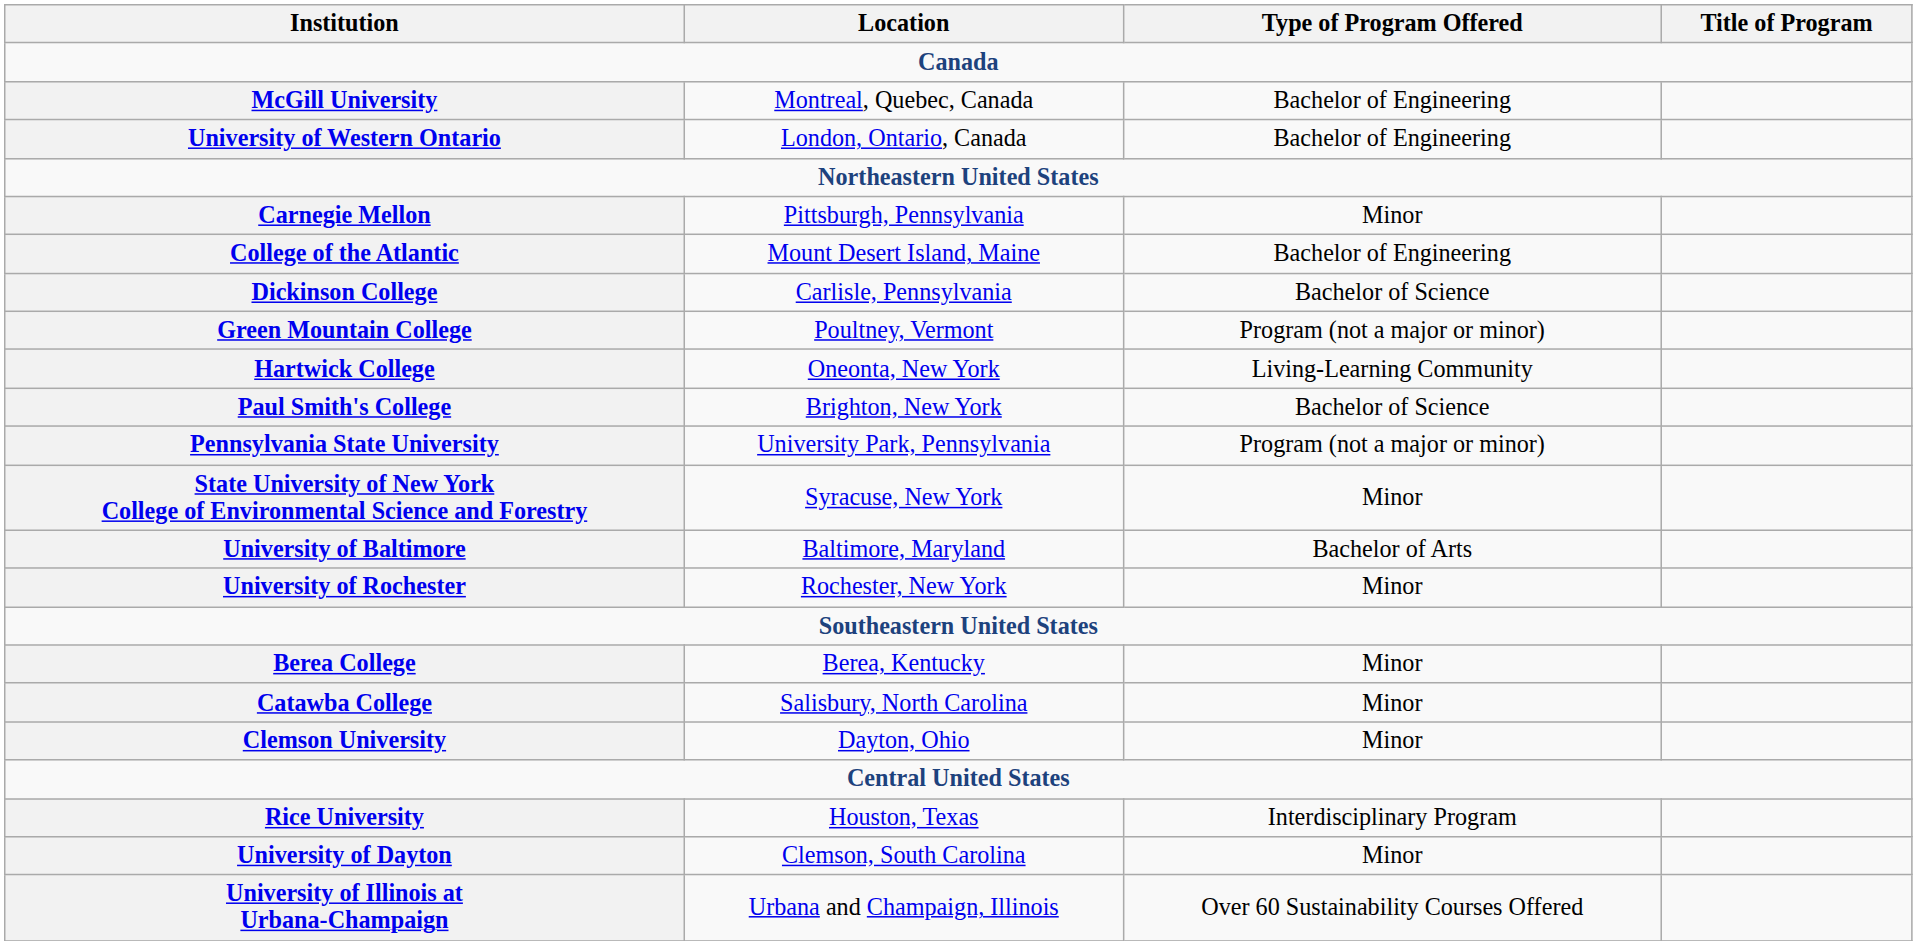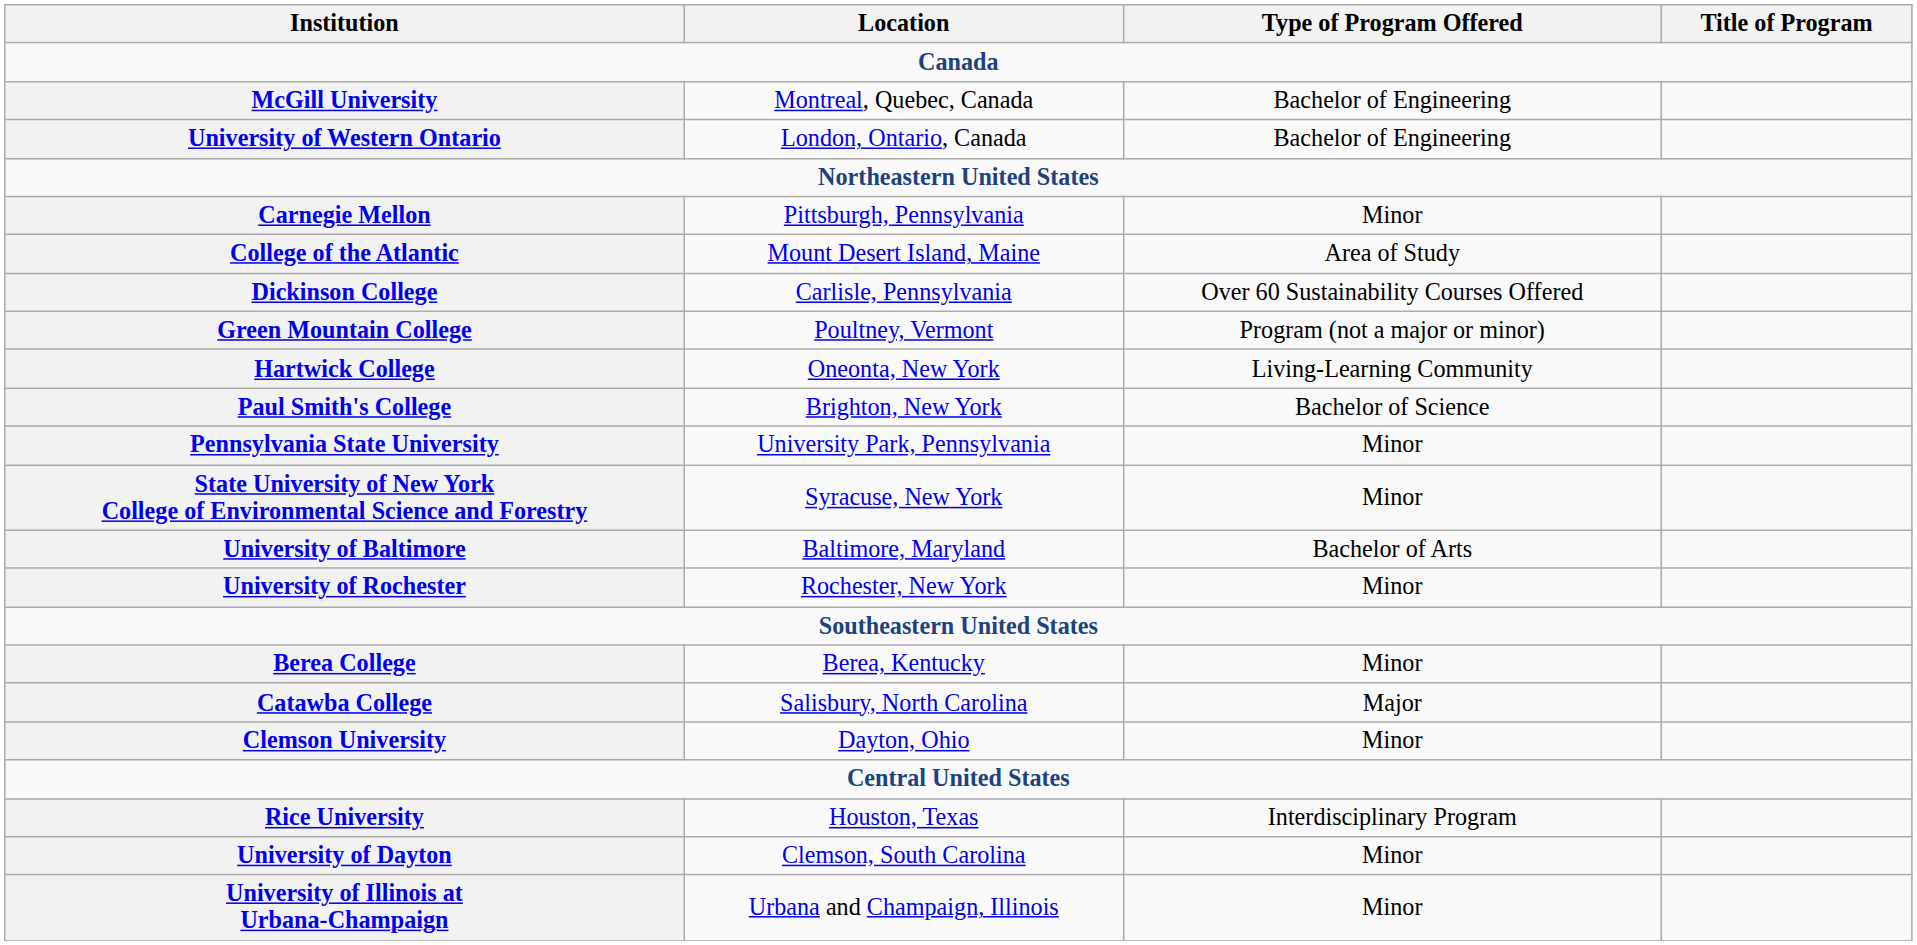College of the Atlantic | Type of Program Offered: Bachelor of Engineering -> Area of Study
Dickinson College | Type of Program Offered: Bachelor of Science -> Over 60 Sustainability Courses Offered
Pennsylvania State University | Type of Program Offered: Program (not a major or minor) -> Minor
Catawba College | Type of Program Offered: Minor -> Major
University of Illinois at Urbana-Champaign | Type of Program Offered: Over 60 Sustainability Courses Offered -> Minor
